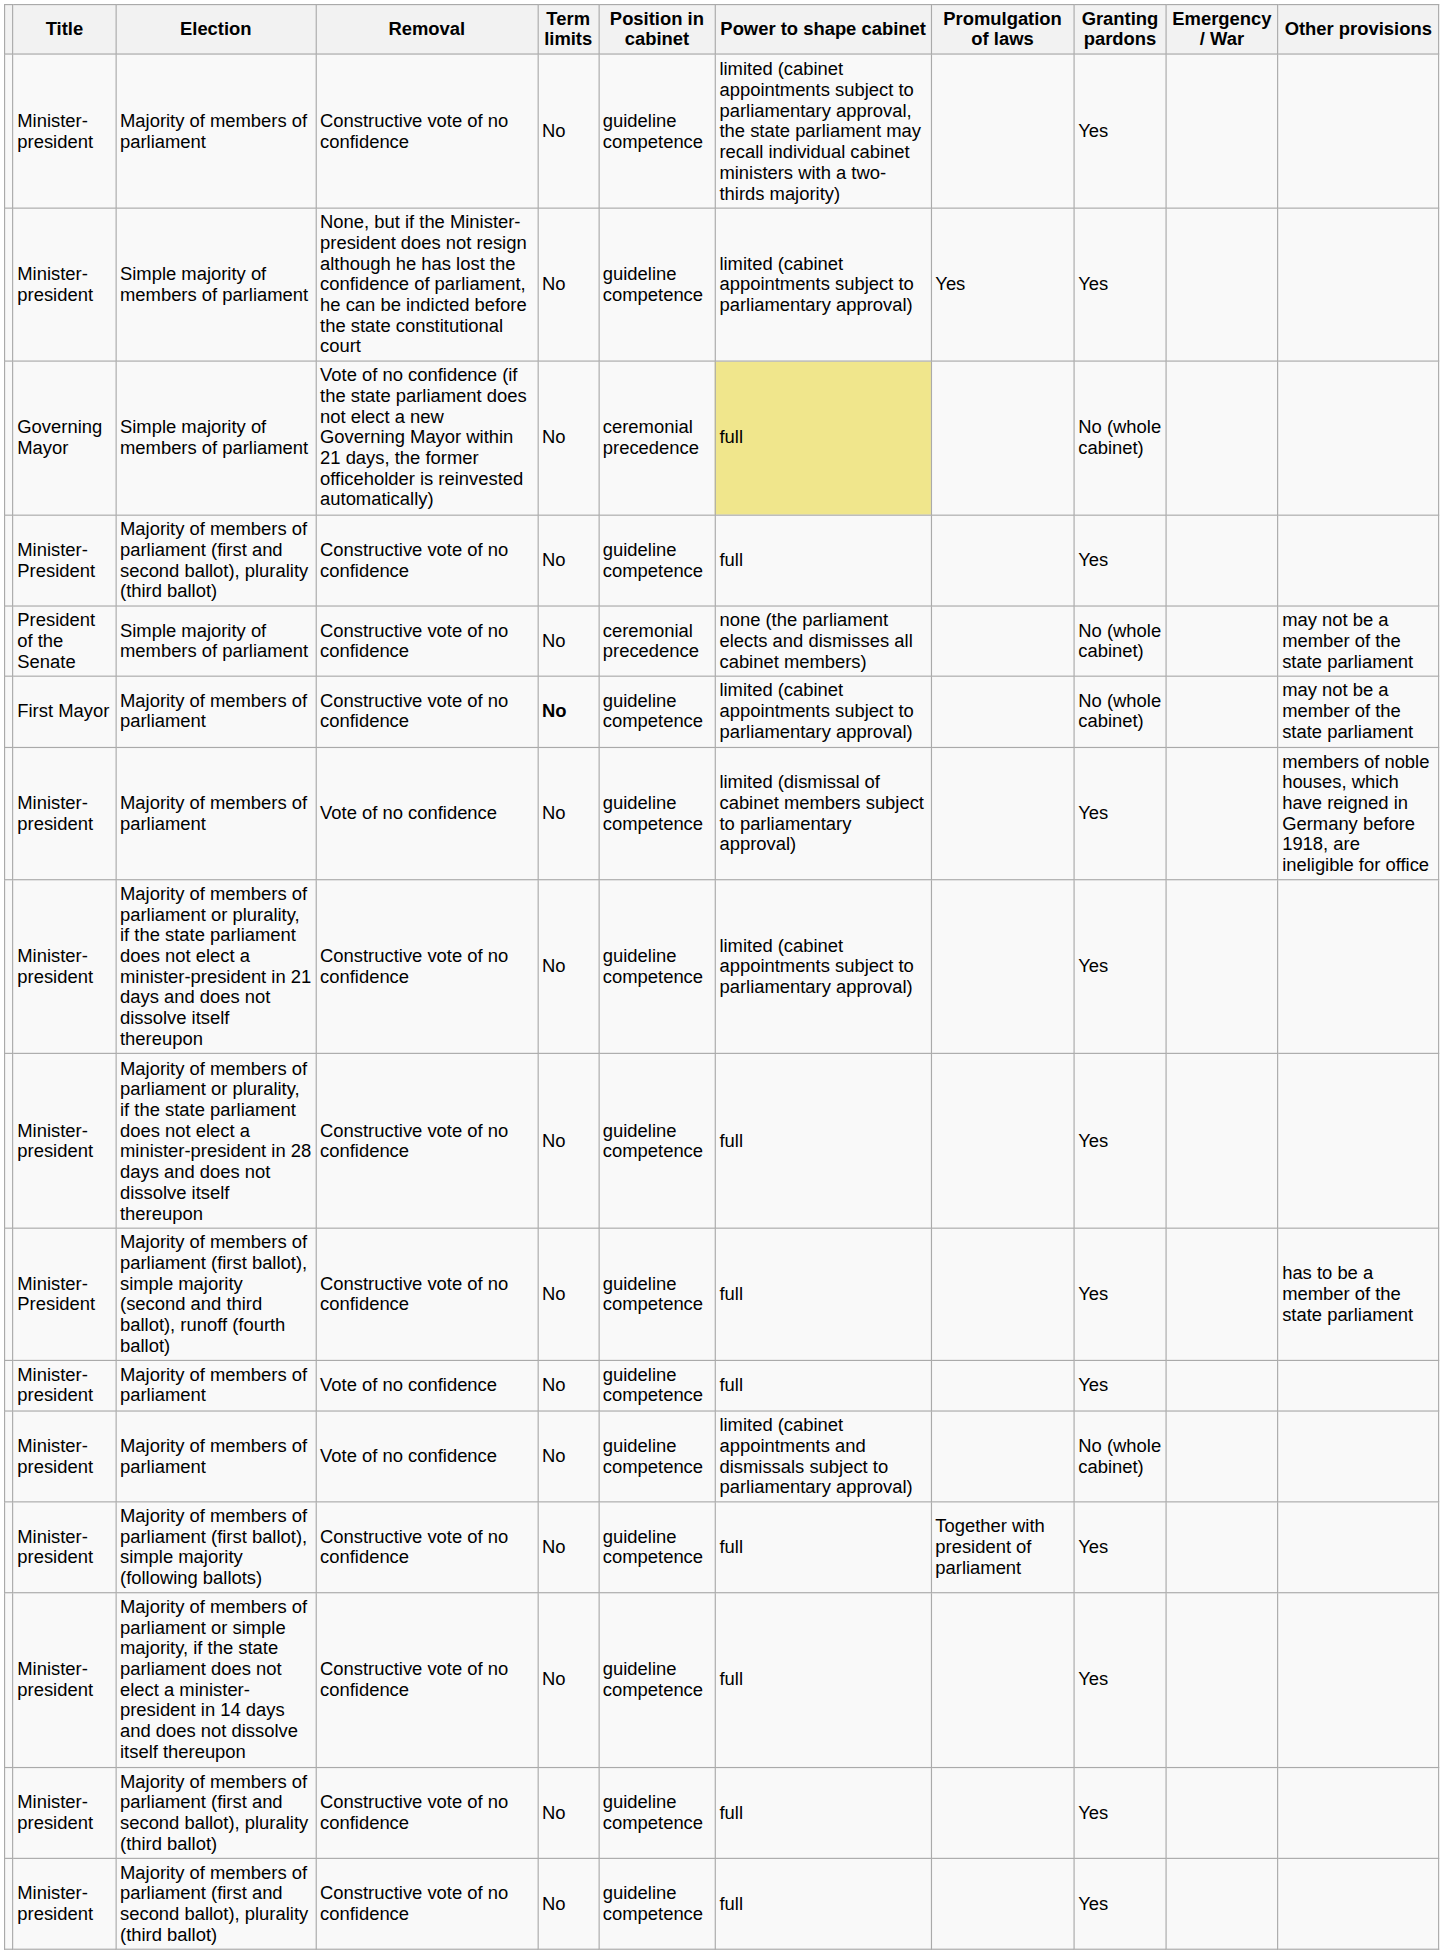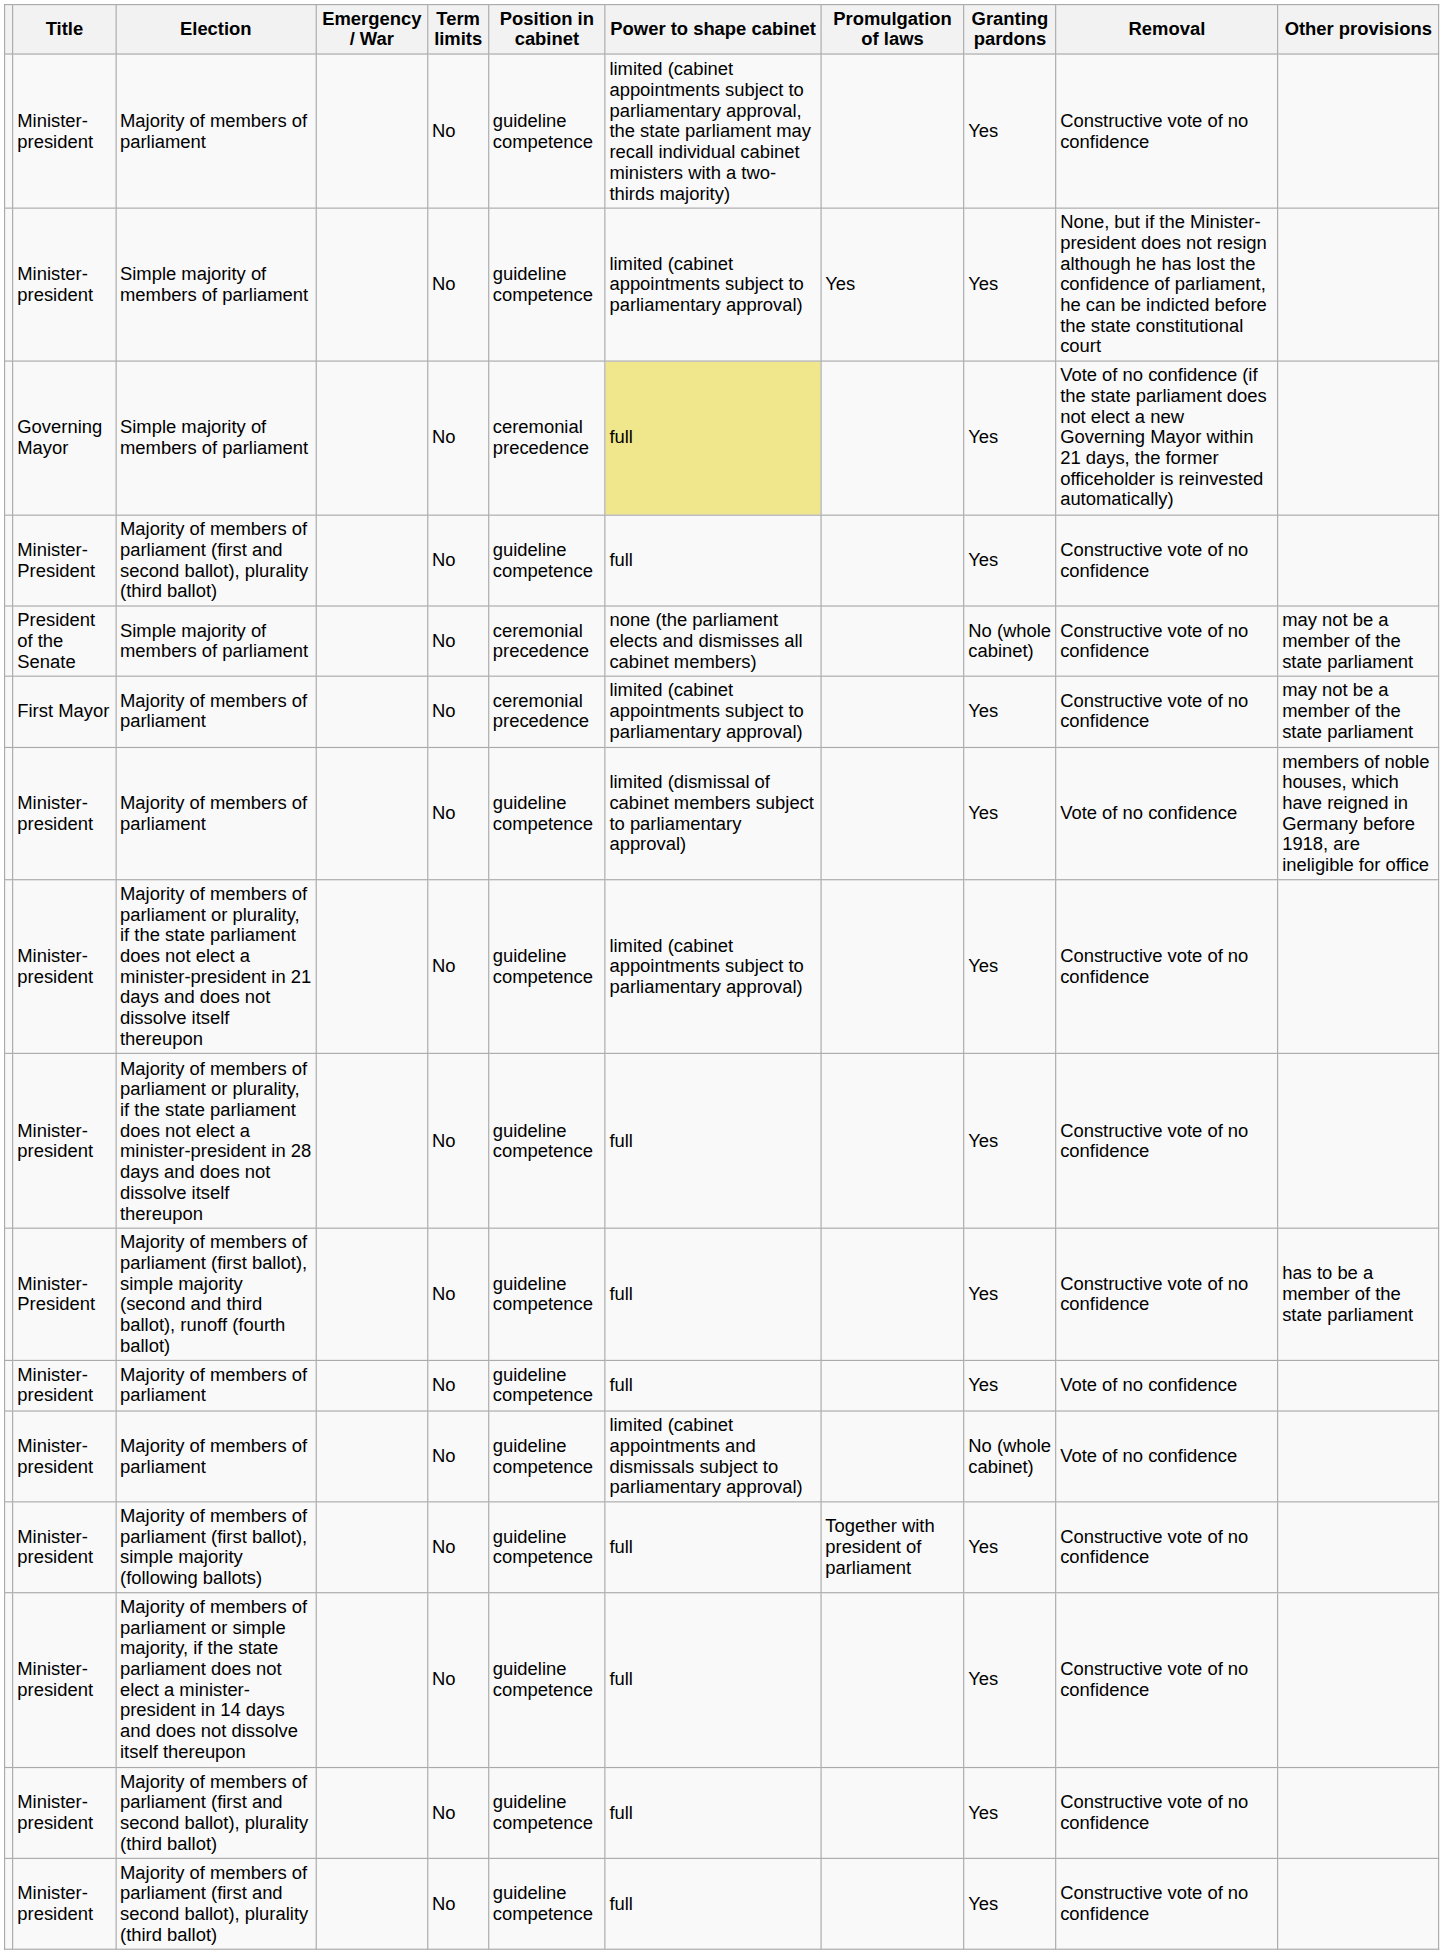columns swapped: Removal <-> Emergency / War
Governing Mayor / Simple majority of members of parliament | Granting pardons: No (whole cabinet) -> Yes
First Mayor / Majority of members of parliament | Term limits: bold -> normal
First Mayor / Majority of members of parliament | Position in cabinet: guideline competence -> ceremonial precedence
First Mayor / Majority of members of parliament | Granting pardons: No (whole cabinet) -> Yes
